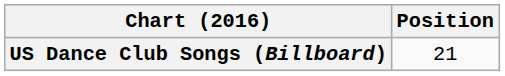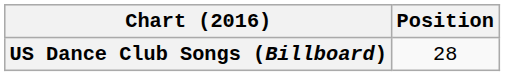US Dance Club Songs (Billboard) | Position: 21 -> 28
